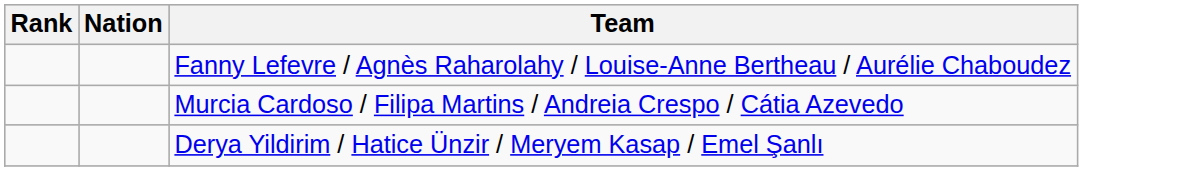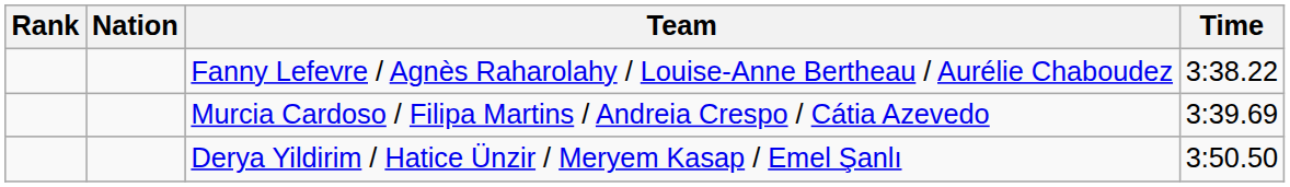+ column: Time | 3:38.22 | 3:39.69 | 3:50.50
